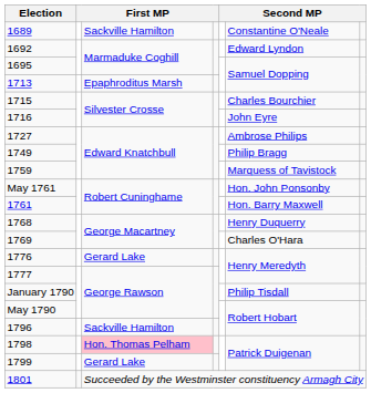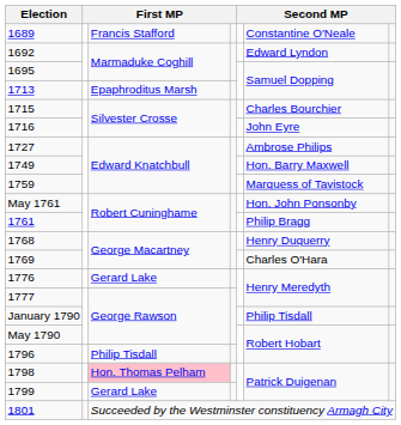1689 | column 3: Sackville Hamilton -> Francis Stafford
1749 | column 6: Philip Bragg -> Hon. Barry Maxwell
1761 | column 6: Hon. Barry Maxwell -> Philip Bragg
1796 | column 3: Sackville Hamilton -> Philip Tisdall
